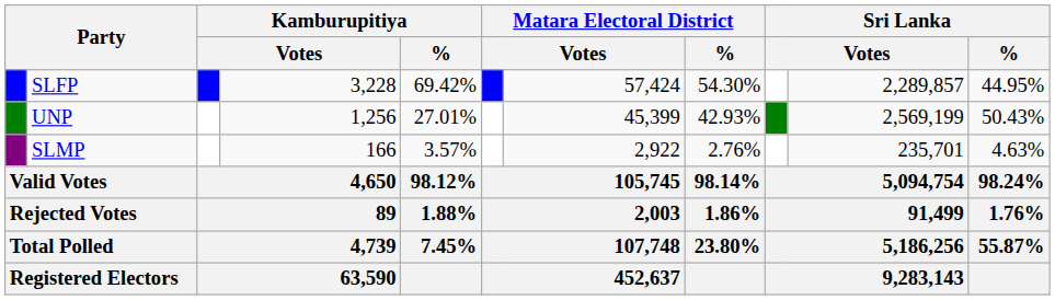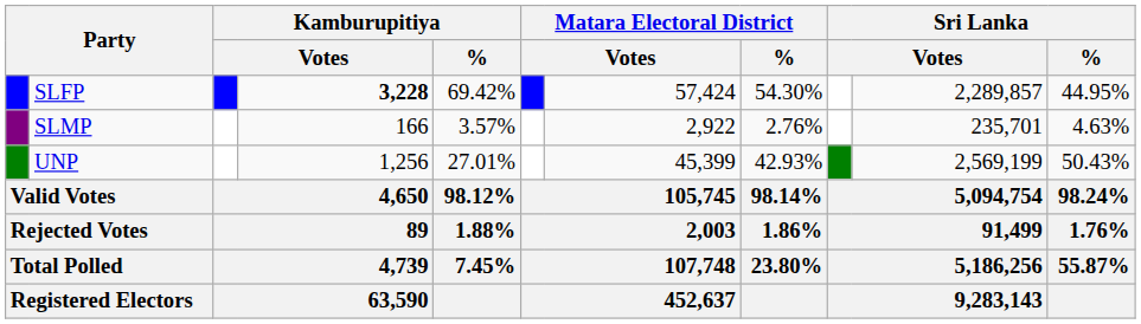SLFP | column 4: normal -> bold
rows swapped: UNP <-> SLMP
